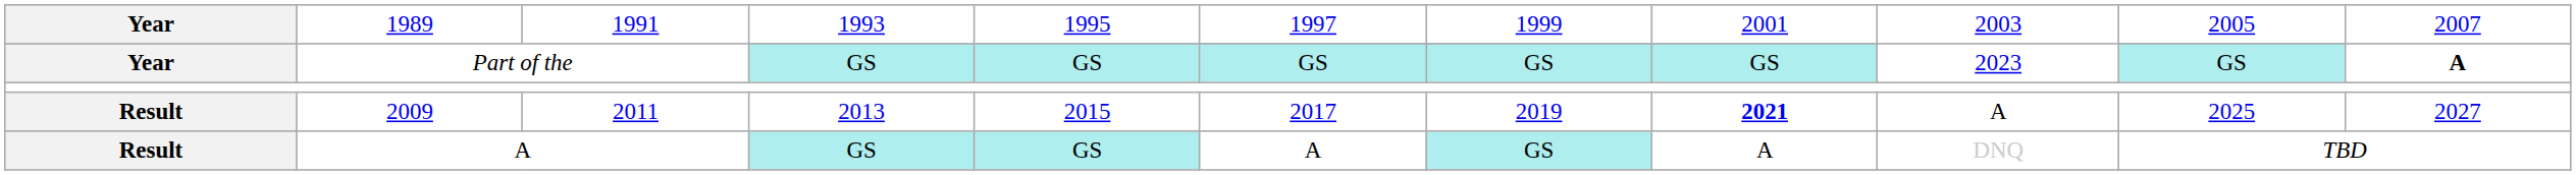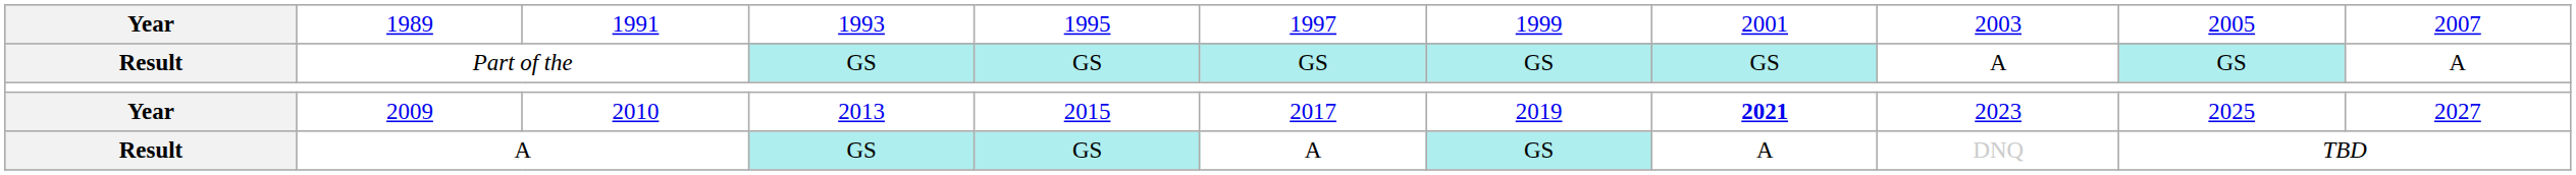Part of the | column 1: Year -> Result
Part of the | column 9: 2023 -> A
Part of the | column 11: bold -> normal
2009 | column 1: Result -> Year
2009 | column 3: 2011 -> 2010
2009 | column 9: A -> 2023
